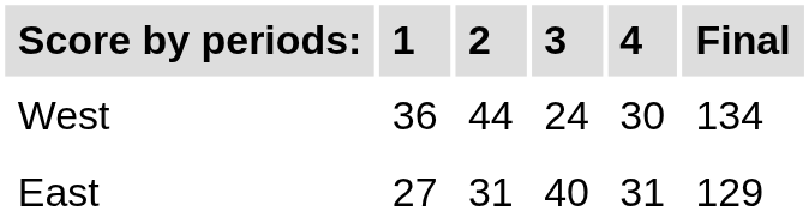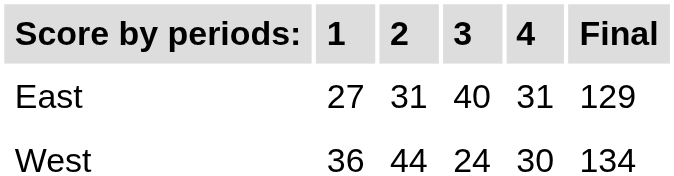rows swapped: West <-> East
